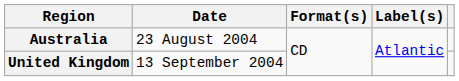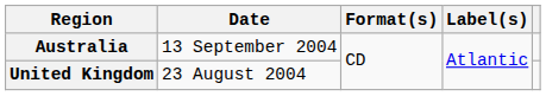Australia | Date: 23 August 2004 -> 13 September 2004
United Kingdom | Date: 13 September 2004 -> 23 August 2004
